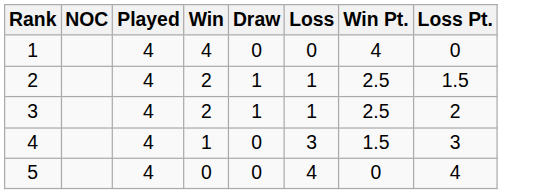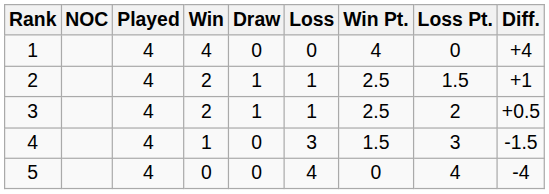+ column: Diff. | +4 | +1 | +0.5 | -1.5 | -4
